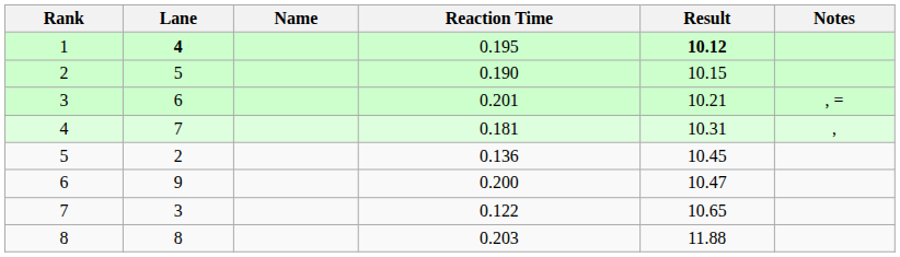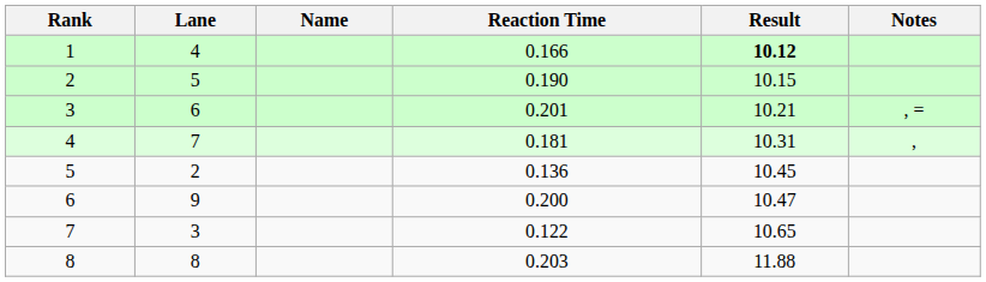1 | Lane: bold -> normal
1 | Reaction Time: 0.195 -> 0.166
